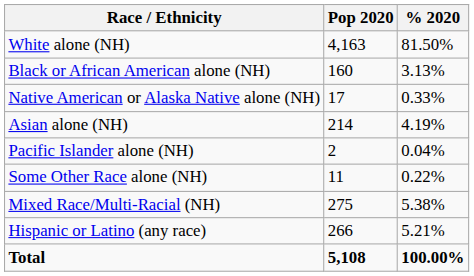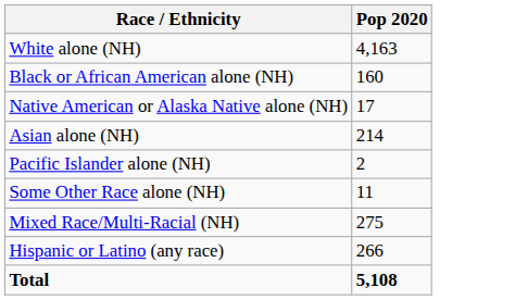- column: % 2020 | 81.50% | 3.13% | 0.33% | 4.19% | 0.04% | 0.22% | 5.38% | 5.21% | 100.00%
